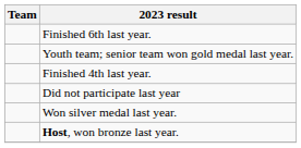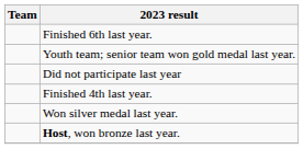rows swapped: Finished 4th last year. <-> Did not participate last year
